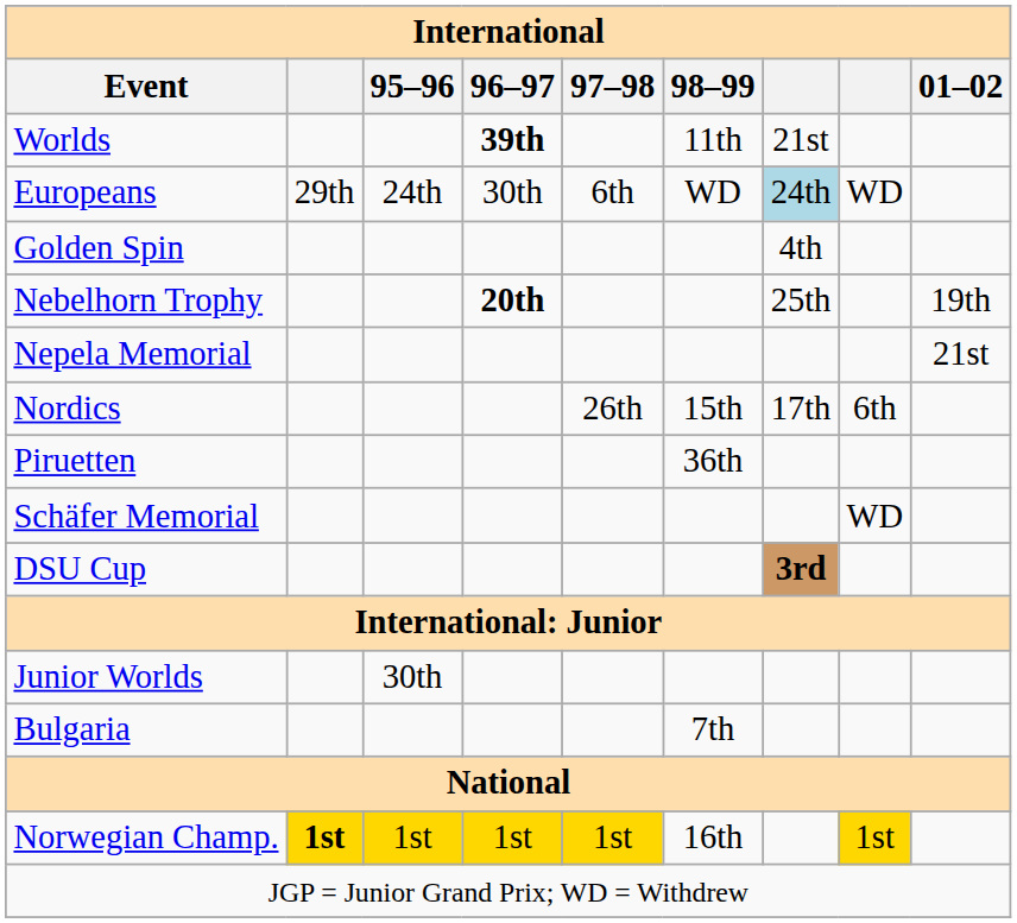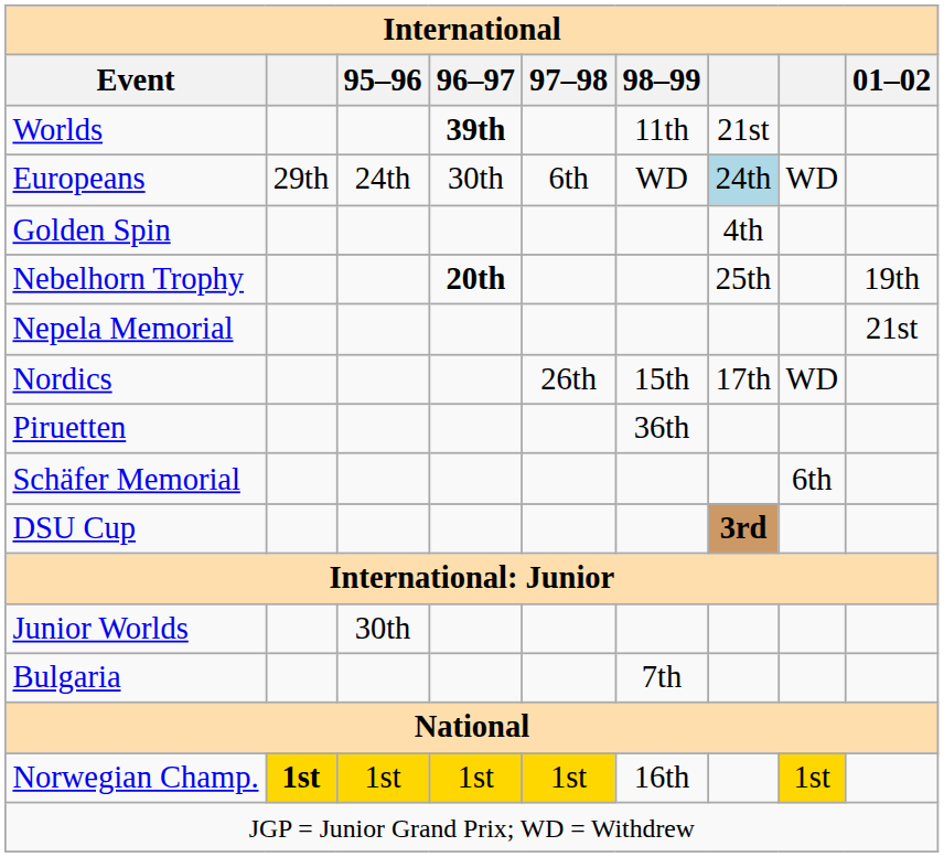Nordics | column 8: 6th -> WD
Schäfer Memorial | column 8: WD -> 6th
